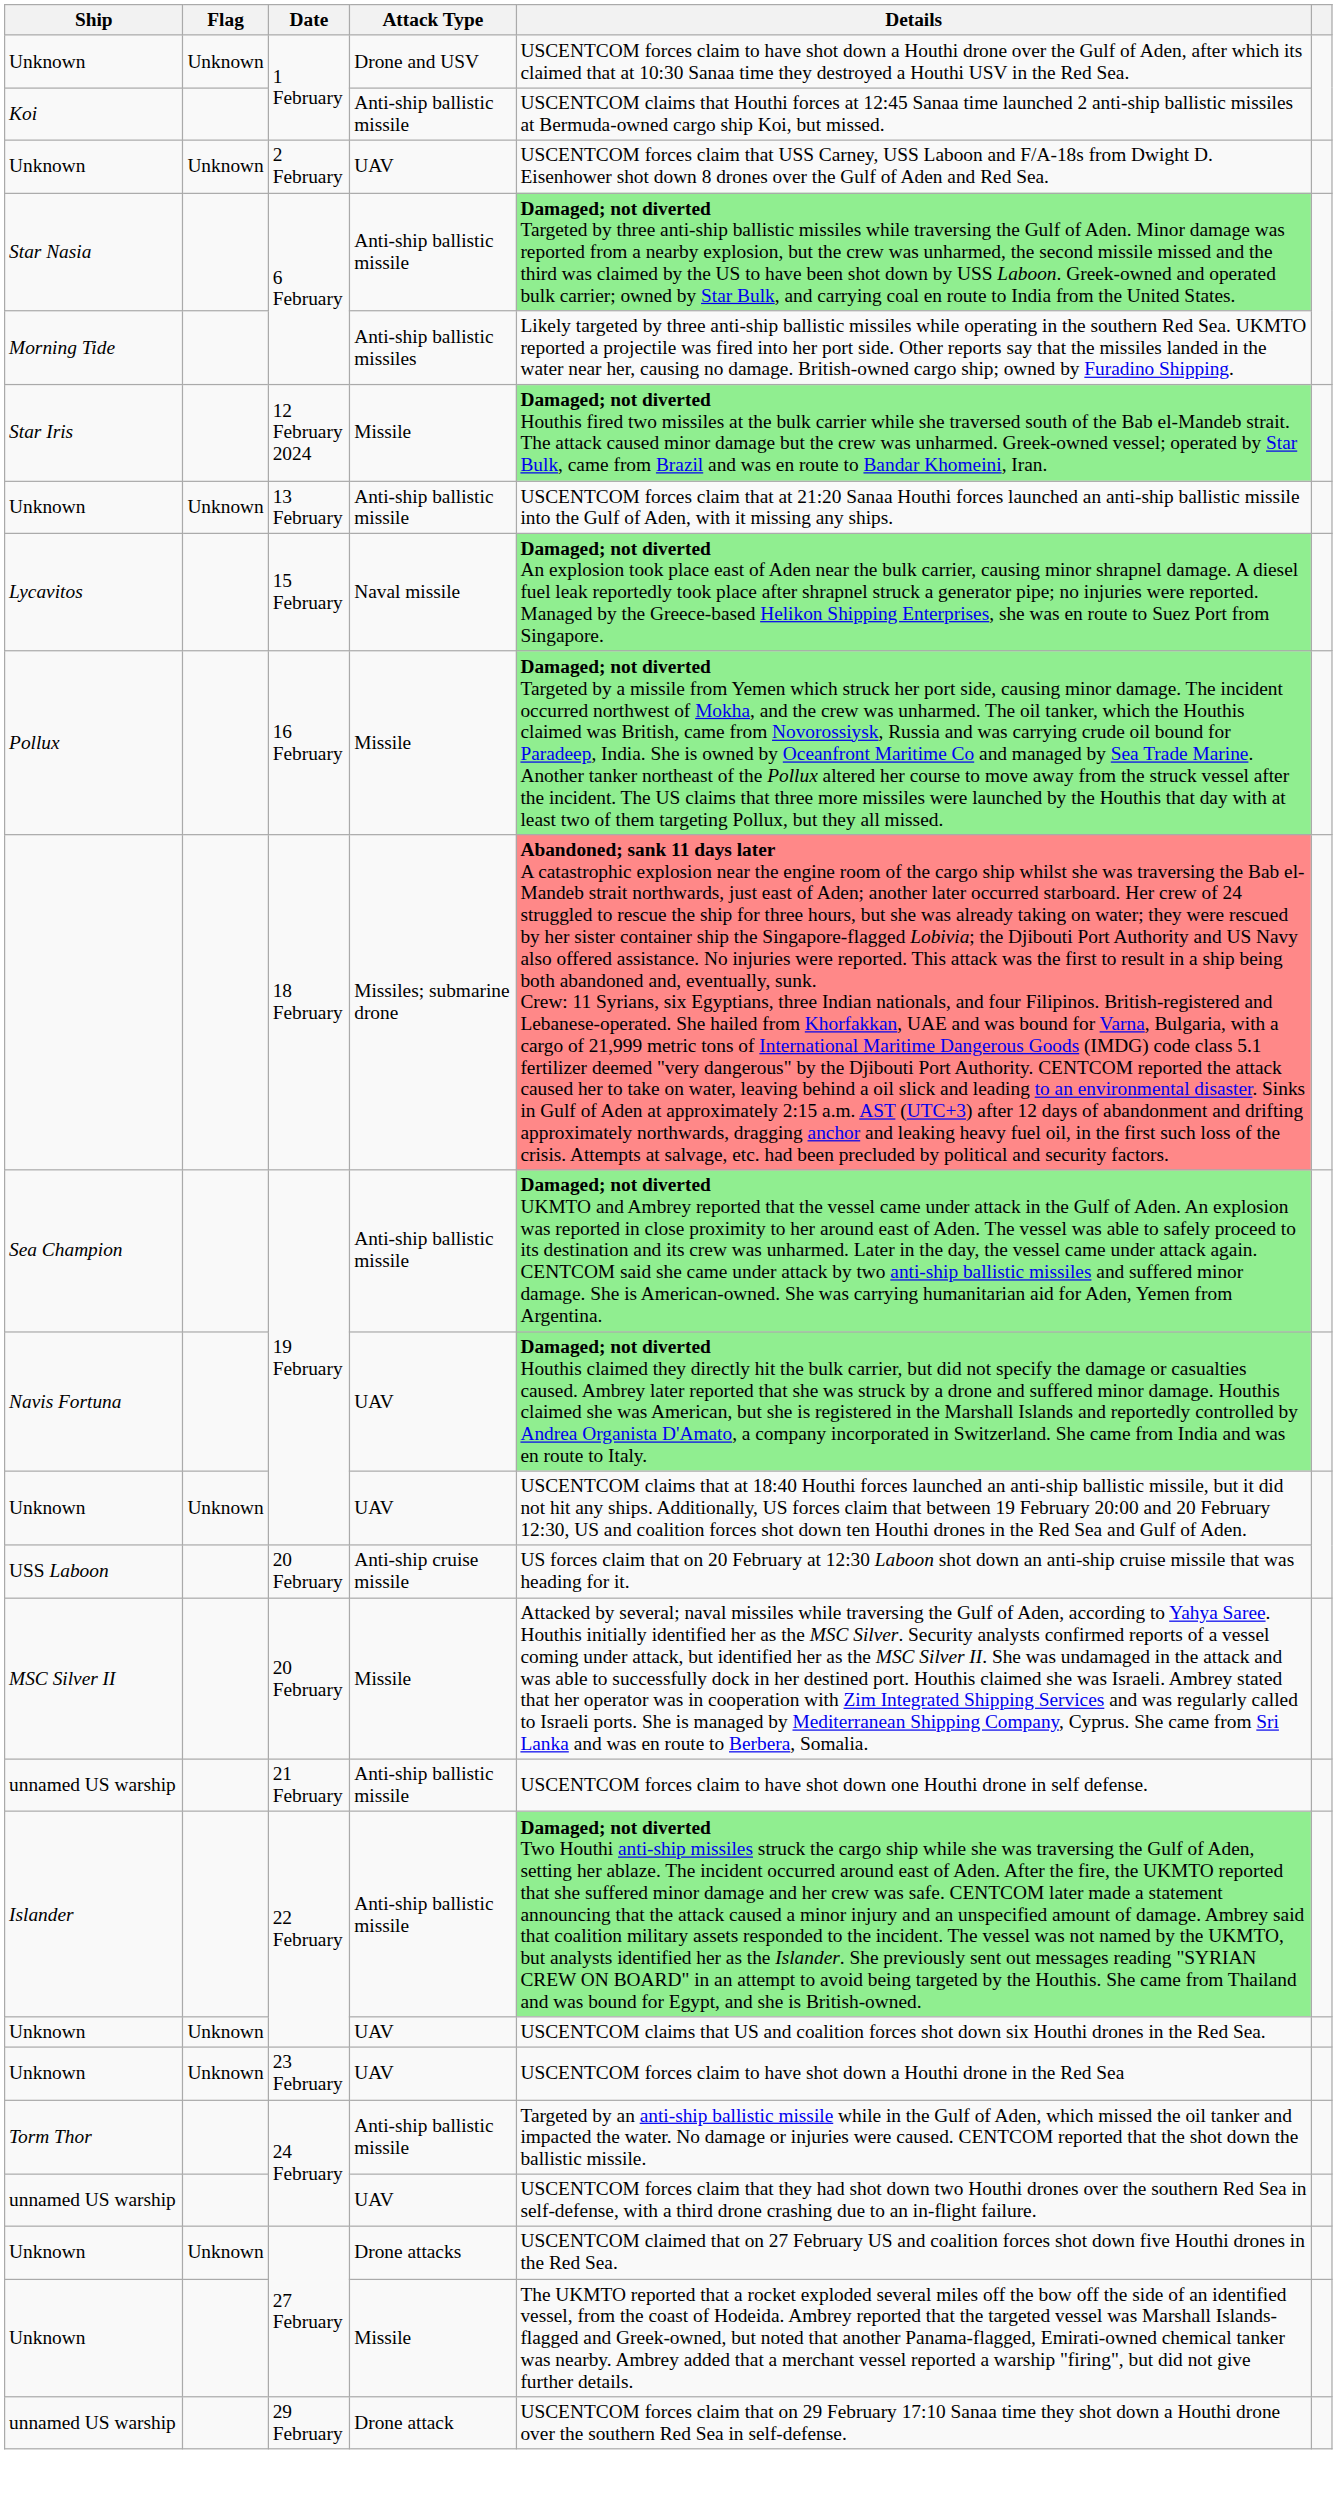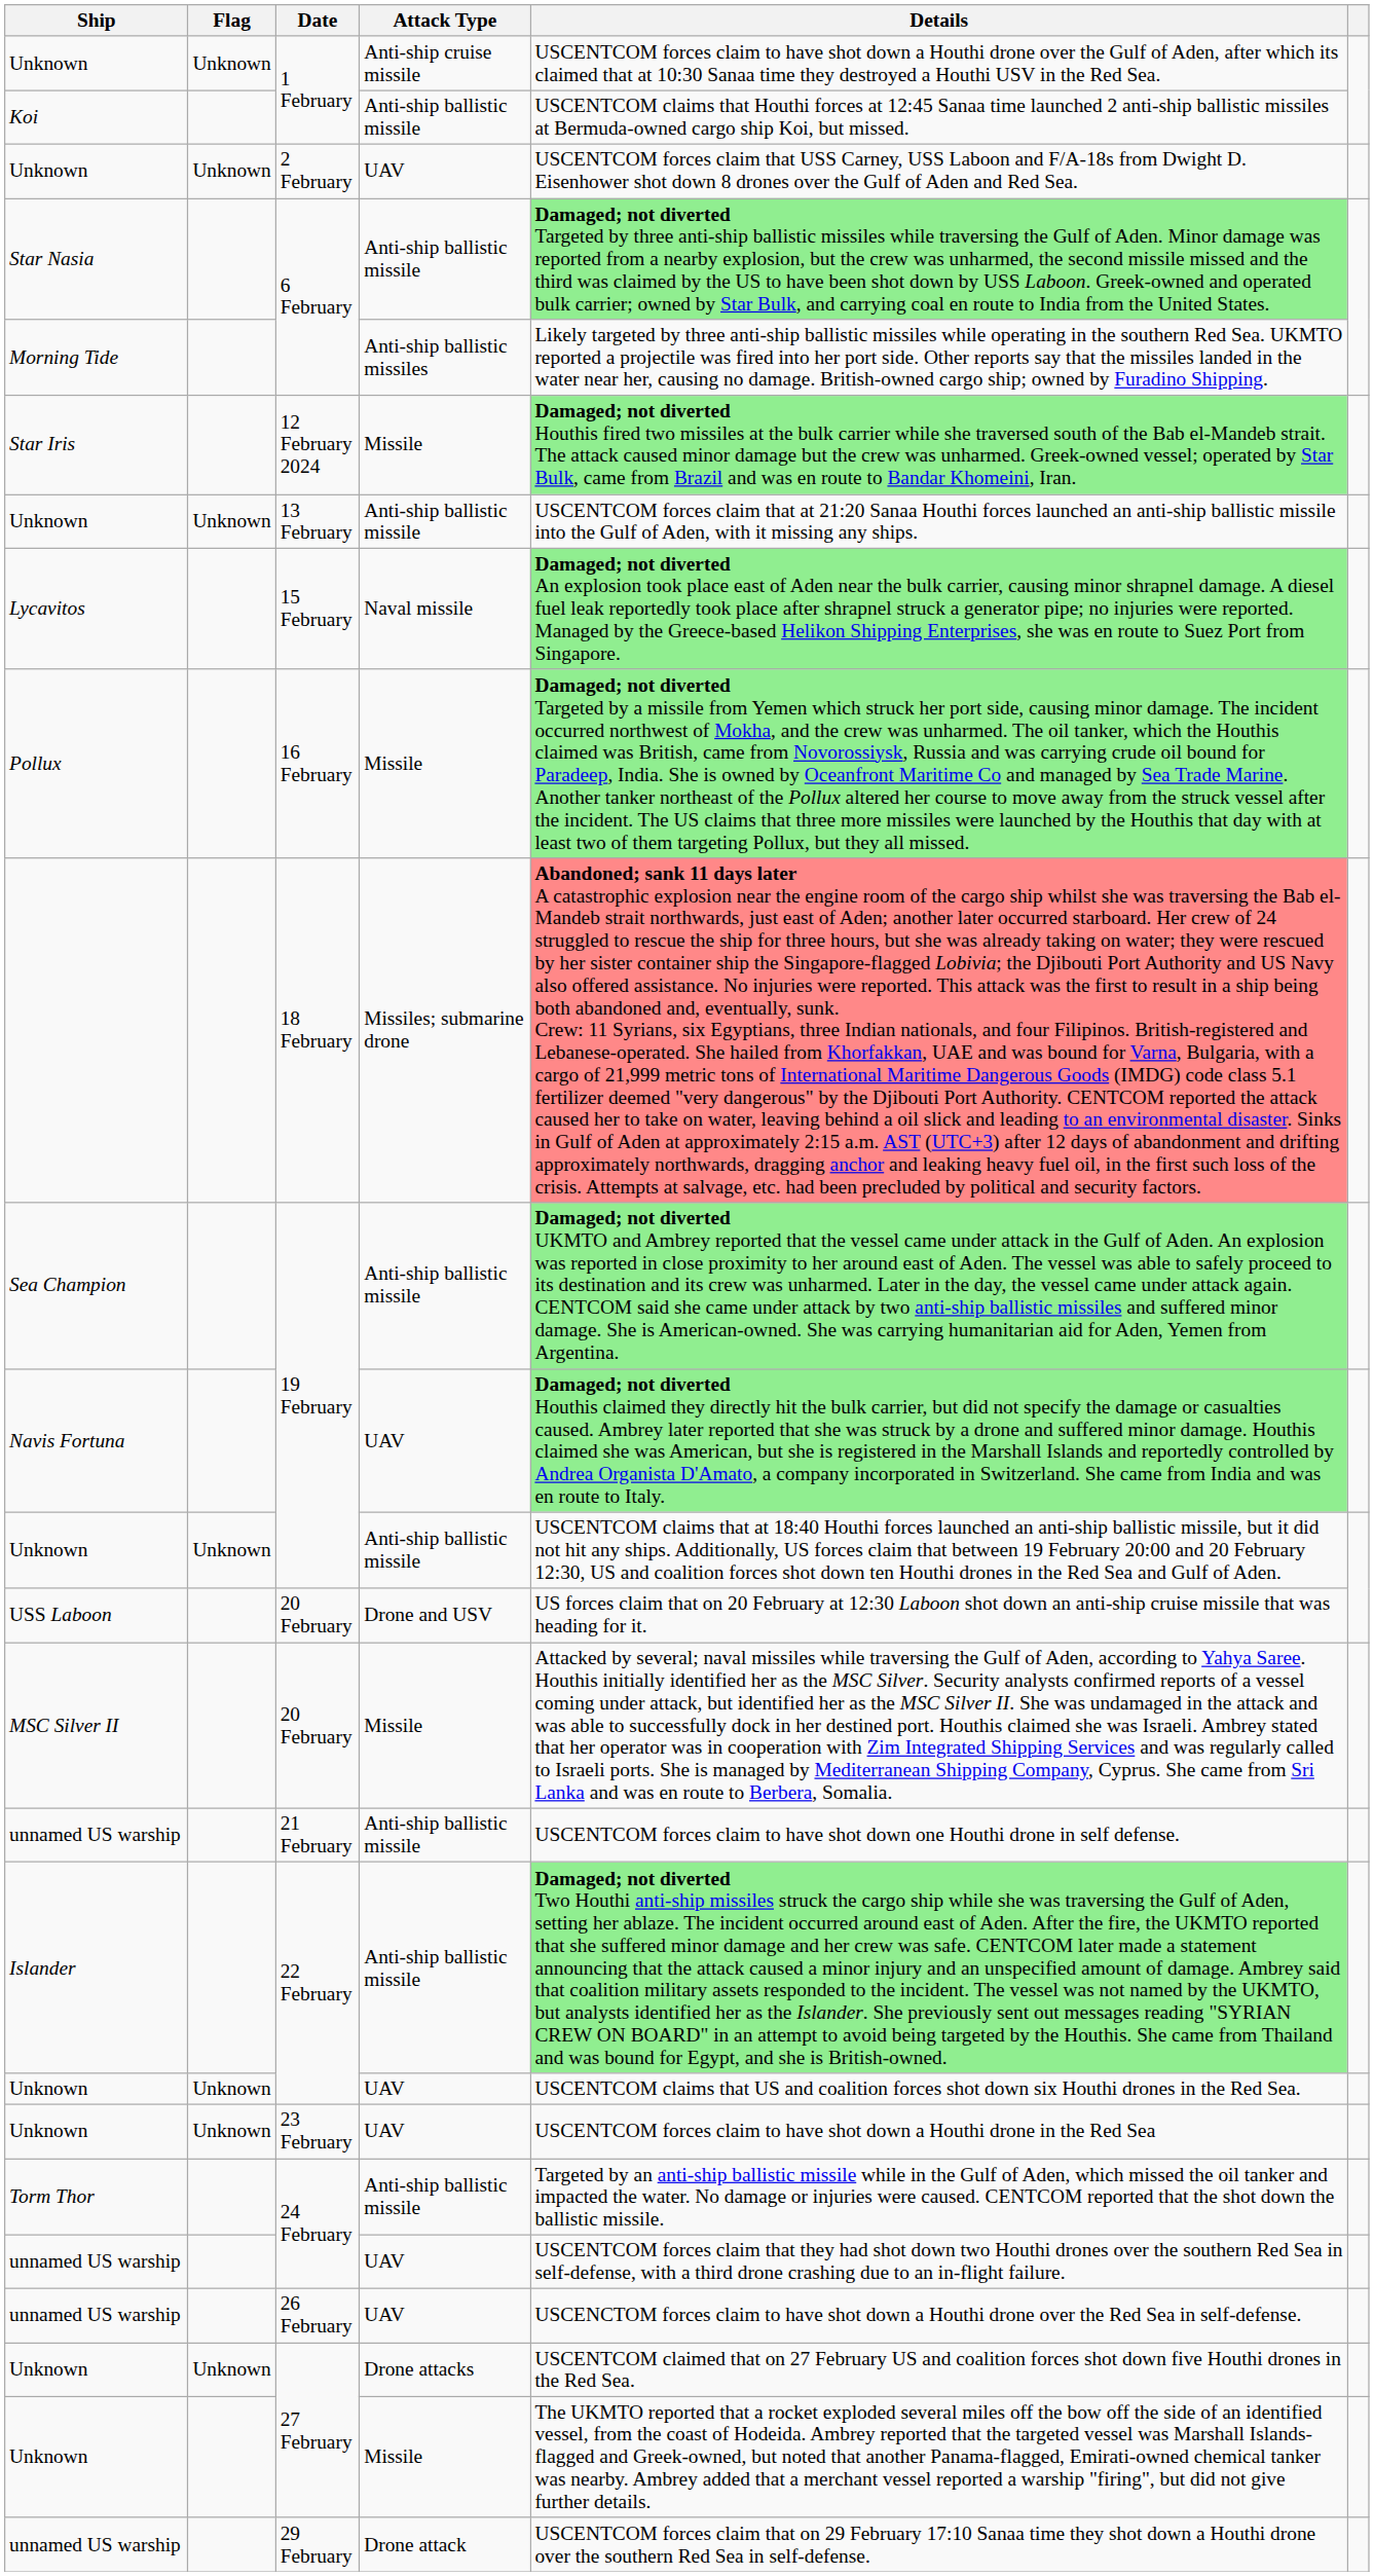Unknown / 1 February | Attack Type: Drone and USV -> Anti-ship cruise missile
Unknown / 19 February | Attack Type: UAV -> Anti-ship ballistic missile
USS Laboon / 20 February | Attack Type: Anti-ship cruise missile -> Drone and USV
+ row: unnamed US warship | 26 February | UAV | USCENCTOM forces claim to have shot down a Houthi drone over the Red Sea in self-defense.
